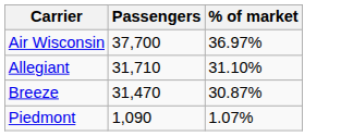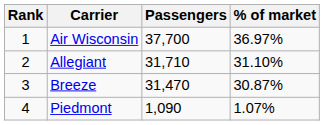+ column: Rank | 1 | 2 | 3 | 4
